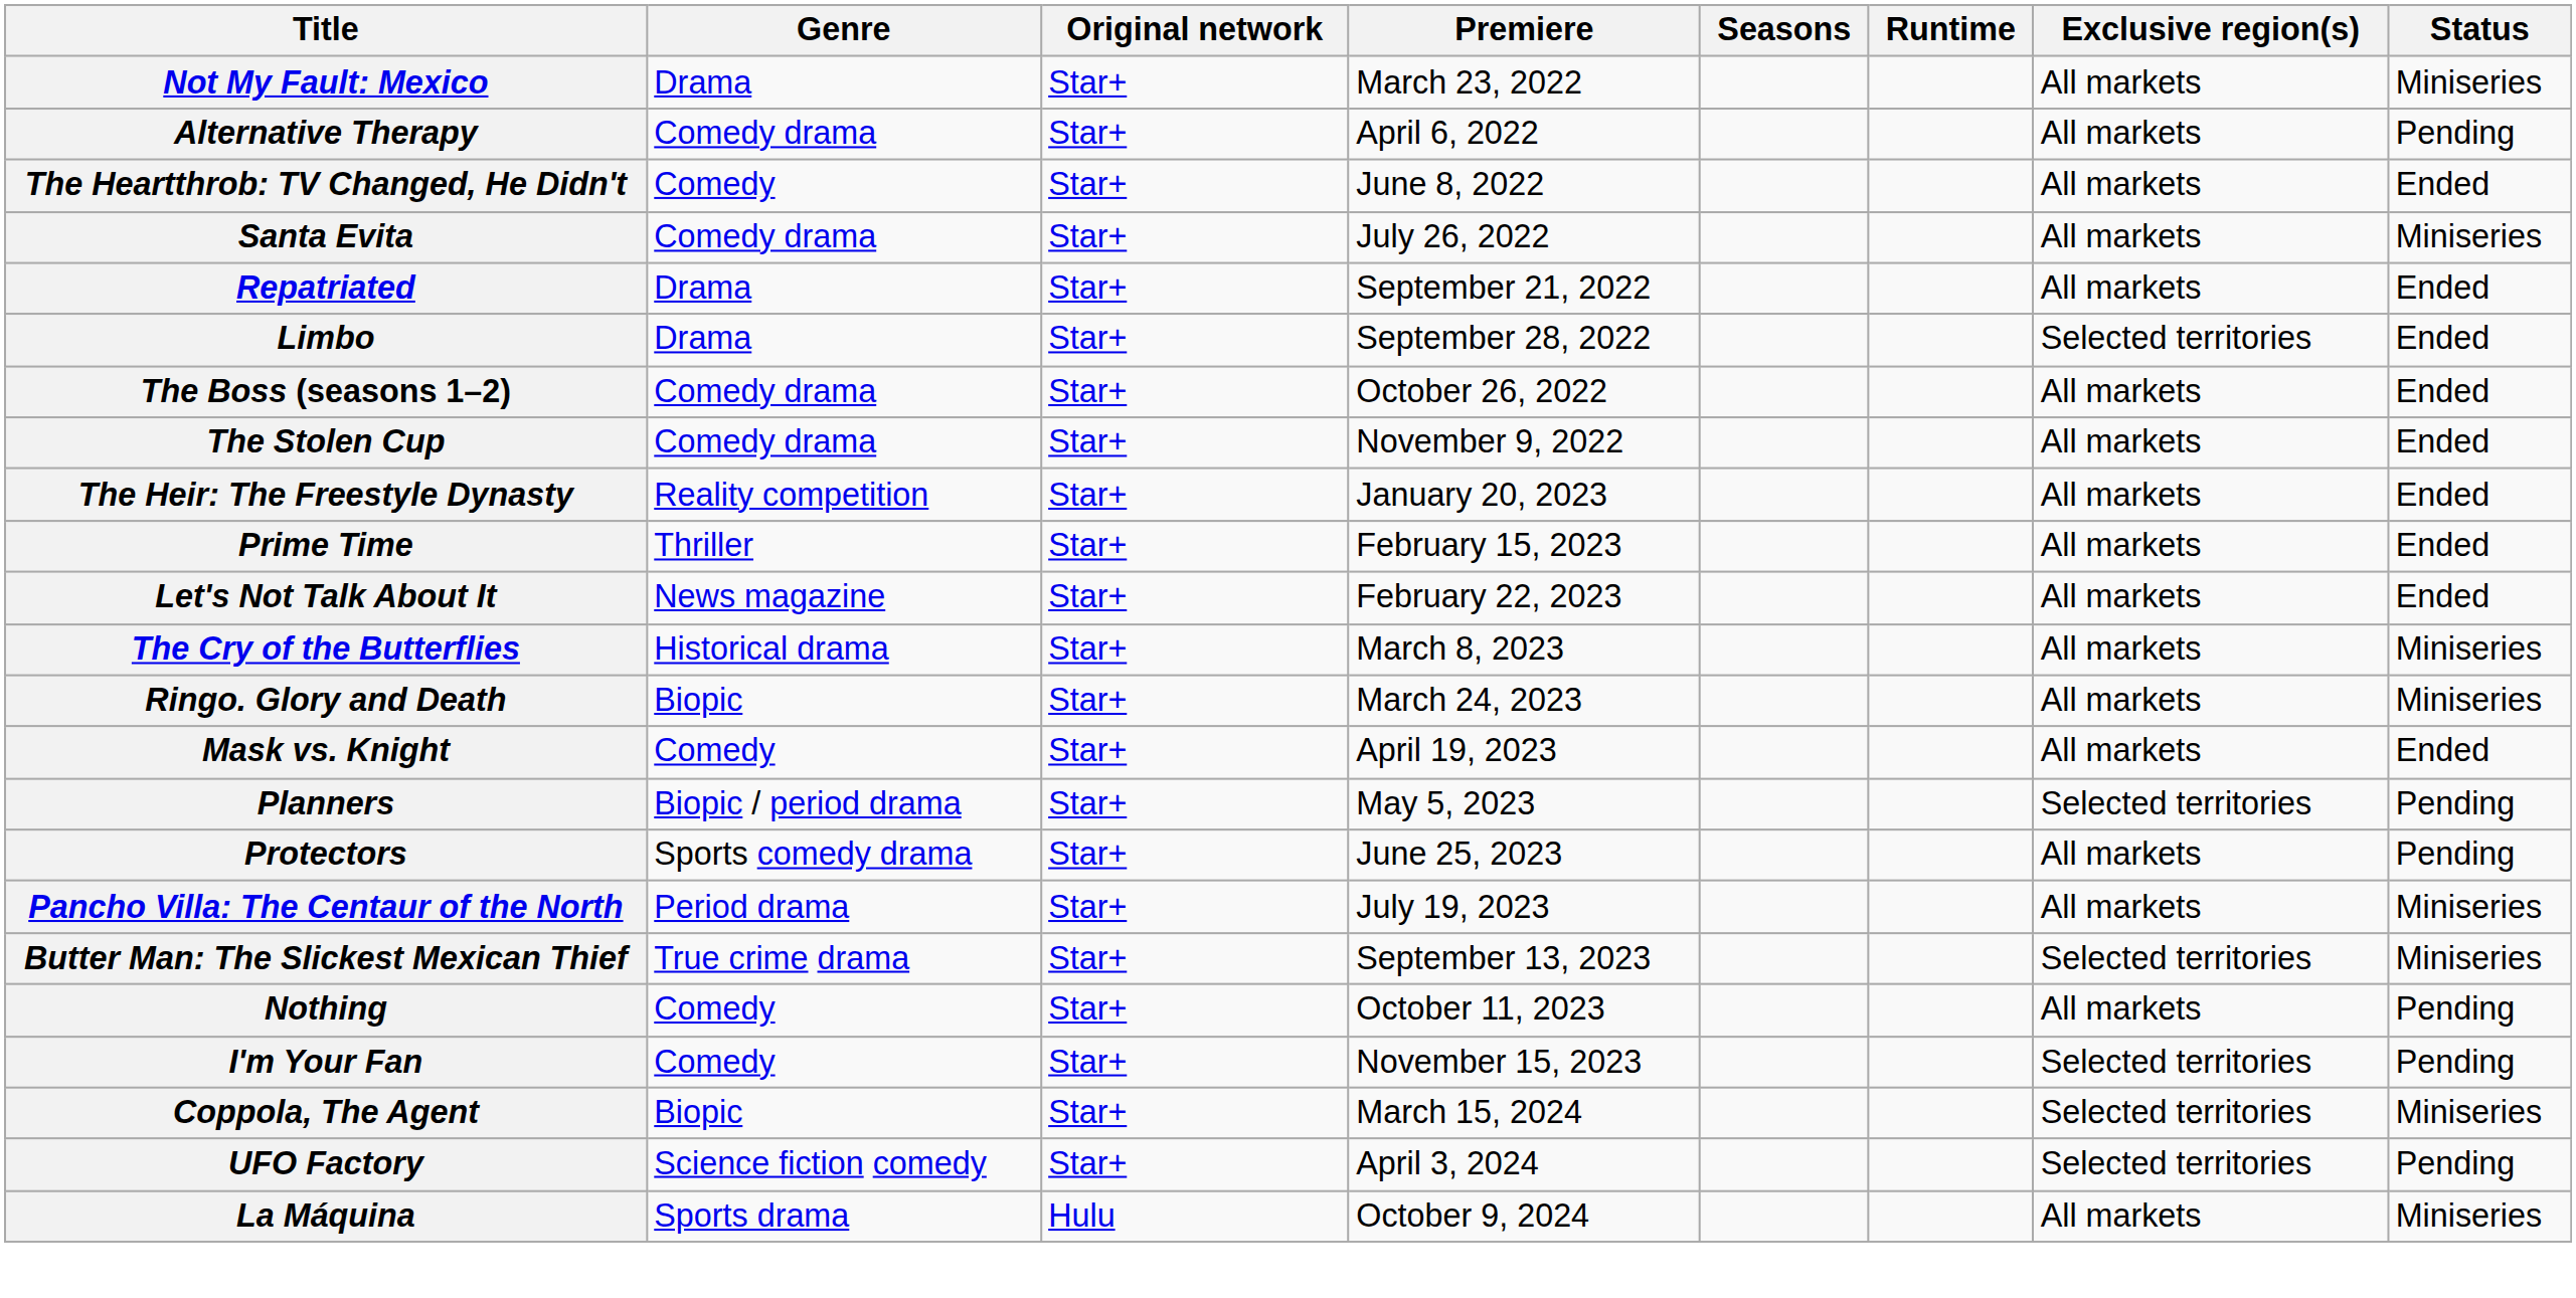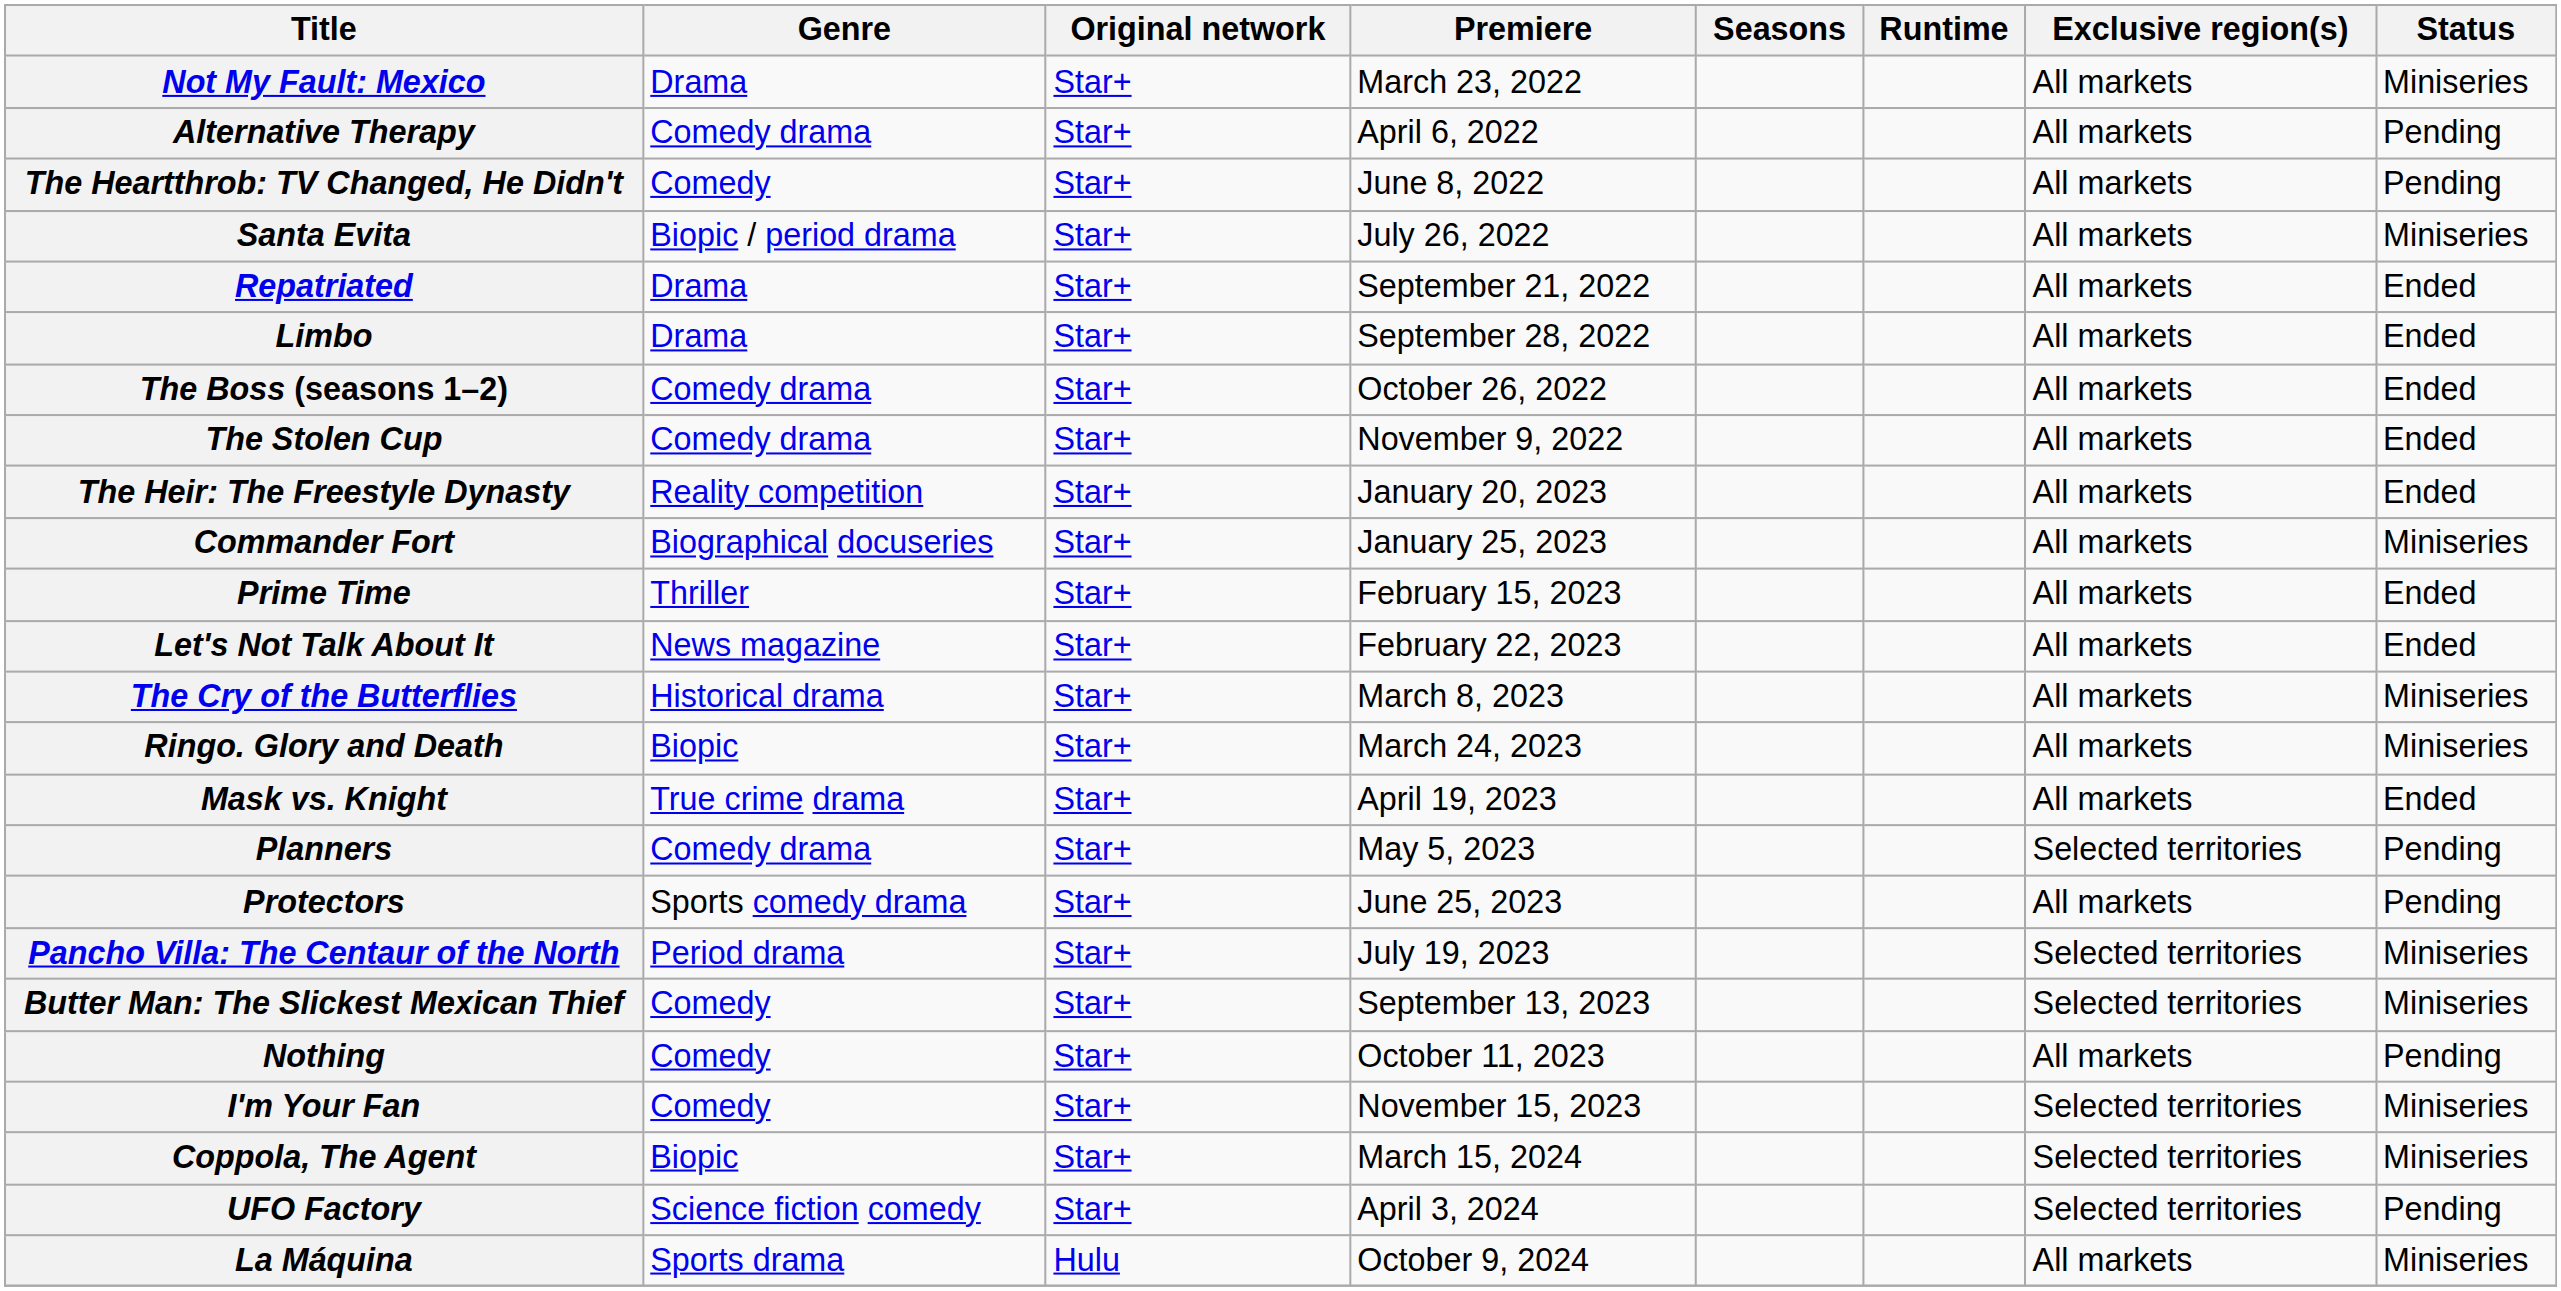The Heartthrob: TV Changed, He Didn't | Status: Ended -> Pending
Santa Evita | Genre: Comedy drama -> Biopic / period drama
Limbo | Exclusive region(s): Selected territories -> All markets
+ row: Commander Fort | Biographical docuseries | Star+ | January 25, 2023 | All markets | Miniseries
Mask vs. Knight | Genre: Comedy -> True crime drama
Planners | Genre: Biopic / period drama -> Comedy drama
Pancho Villa: The Centaur of the North | Exclusive region(s): All markets -> Selected territories
Butter Man: The Slickest Mexican Thief | Genre: True crime drama -> Comedy
I'm Your Fan | Status: Pending -> Miniseries
